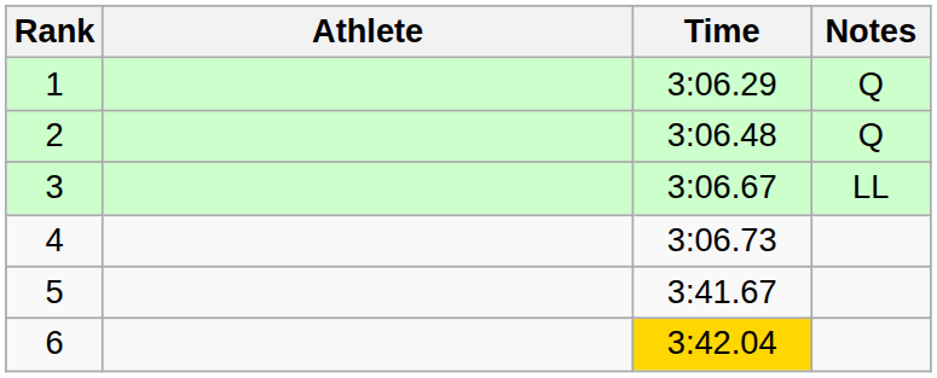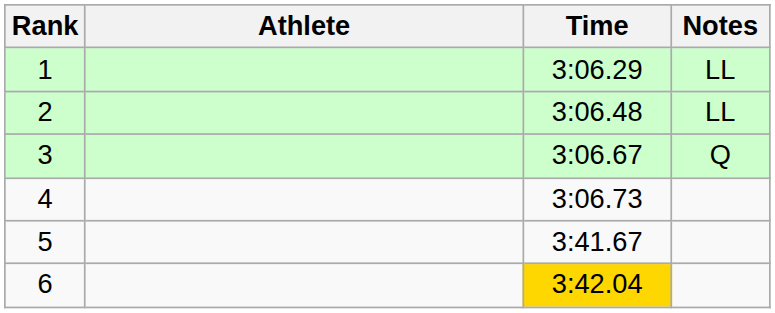1 | Notes: Q -> LL
2 | Notes: Q -> LL
3 | Notes: LL -> Q
